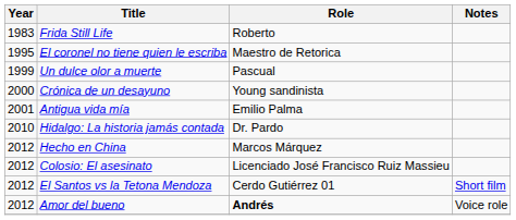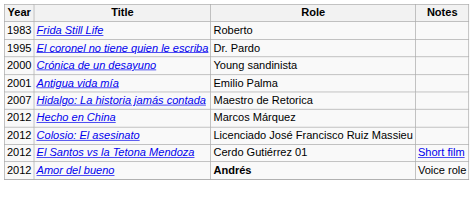El coronel no tiene quien le escriba | Role: Maestro de Retorica -> Dr. Pardo
- row: 1999 | Un dulce olor a muerte | Pascual
Hidalgo: La historia jamás contada | Year: 2010 -> 2007
Hidalgo: La historia jamás contada | Role: Dr. Pardo -> Maestro de Retorica
